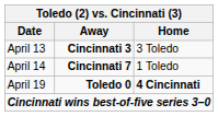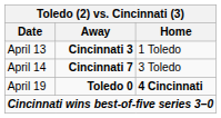April 13 | Home: 3 Toledo -> 1 Toledo
April 14 | Home: 1 Toledo -> 3 Toledo
